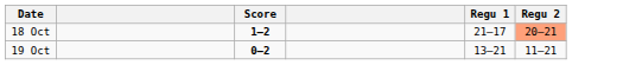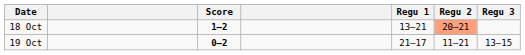+ column: Regu 3 | 13–15
18 Oct | Regu 1: 21–17 -> 13–21
19 Oct | Regu 1: 13–21 -> 21–17
